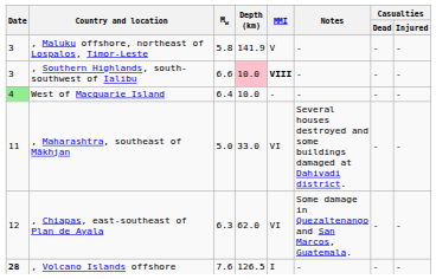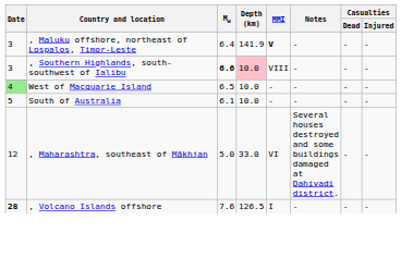, Maluku offshore, northeast of Lospalos, Timor-Leste | Mw: 5.8 -> 6.4
, Maluku offshore, northeast of Lospalos, Timor-Leste | MMI: normal -> bold
, Southern Highlands, south-southwest of Ialibu | Mw: normal -> bold
, Southern Highlands, south-southwest of Ialibu | MMI: bold -> normal
West of Macquarie Island | Mw: 6.4 -> 6.5
+ row: 5 | South of Australia | 6.1 | 10.0 | - | - | - | -
, Maharashtra, southeast of Mākhjan | Date: 11 -> 12
- row: 12 | , Chiapas, east-southeast of Plan de Ayala | 6.3 | 62.0 | VI | Some damage in Quezaltenango and San Marcos, Guatemala. | - | -
